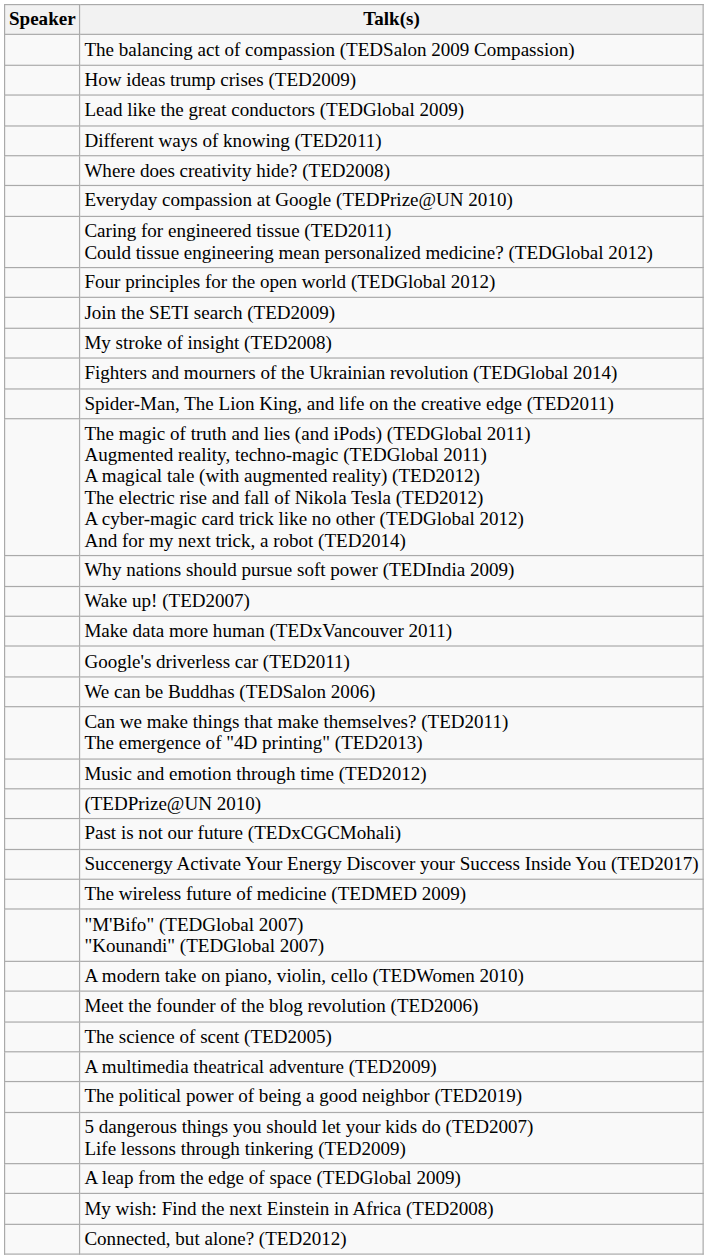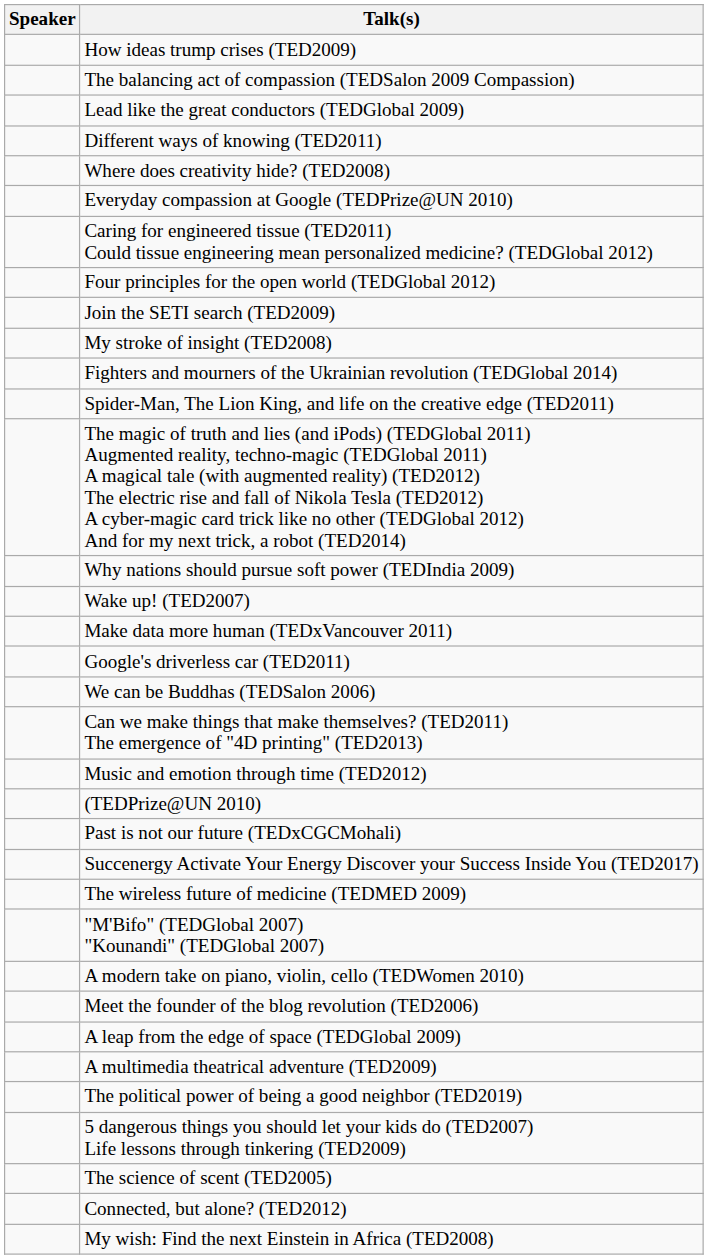rows swapped: How ideas trump crises (TED2009) <-> The balancing act of compassion (TEDSalon 2009 Compassion)
rows swapped: A leap from the edge of space (TEDGlobal 2009) <-> The science of scent (TED2005)
rows swapped: Connected, but alone? (TED2012) <-> My wish: Find the next Einstein in Africa (TED2008)
